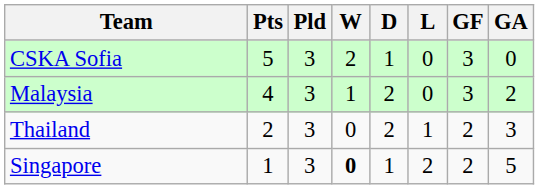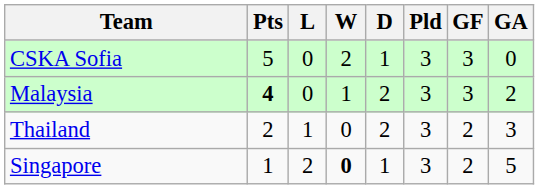columns swapped: Pld <-> L
Malaysia | Pts: normal -> bold
